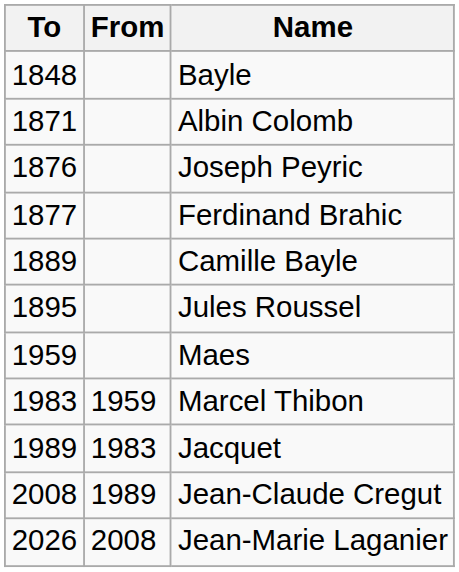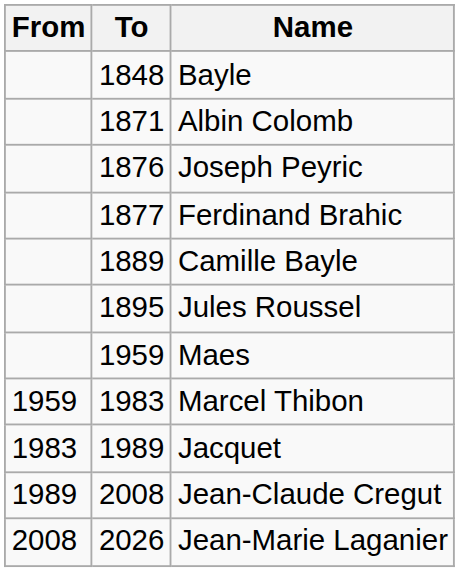columns swapped: From <-> To
